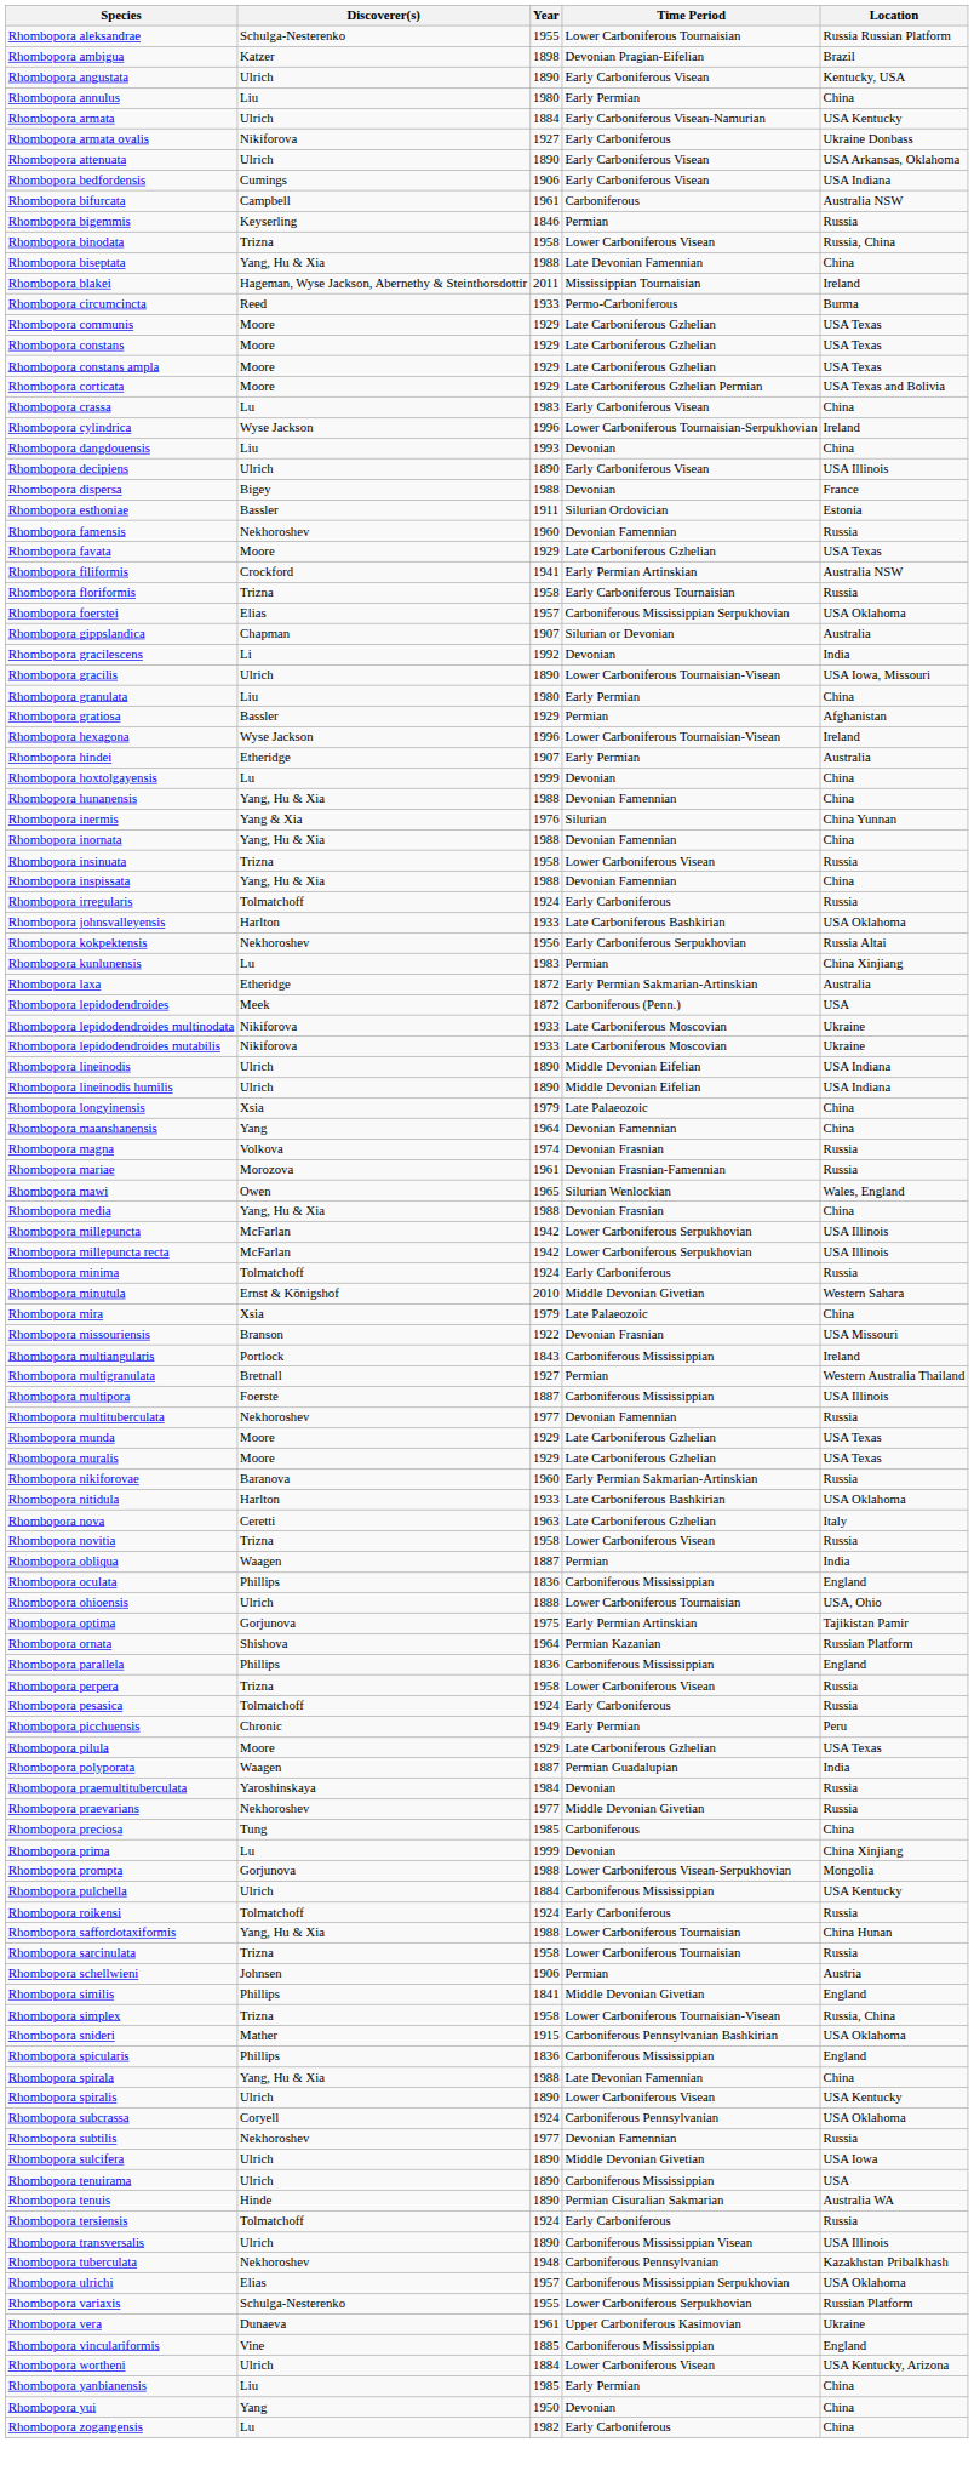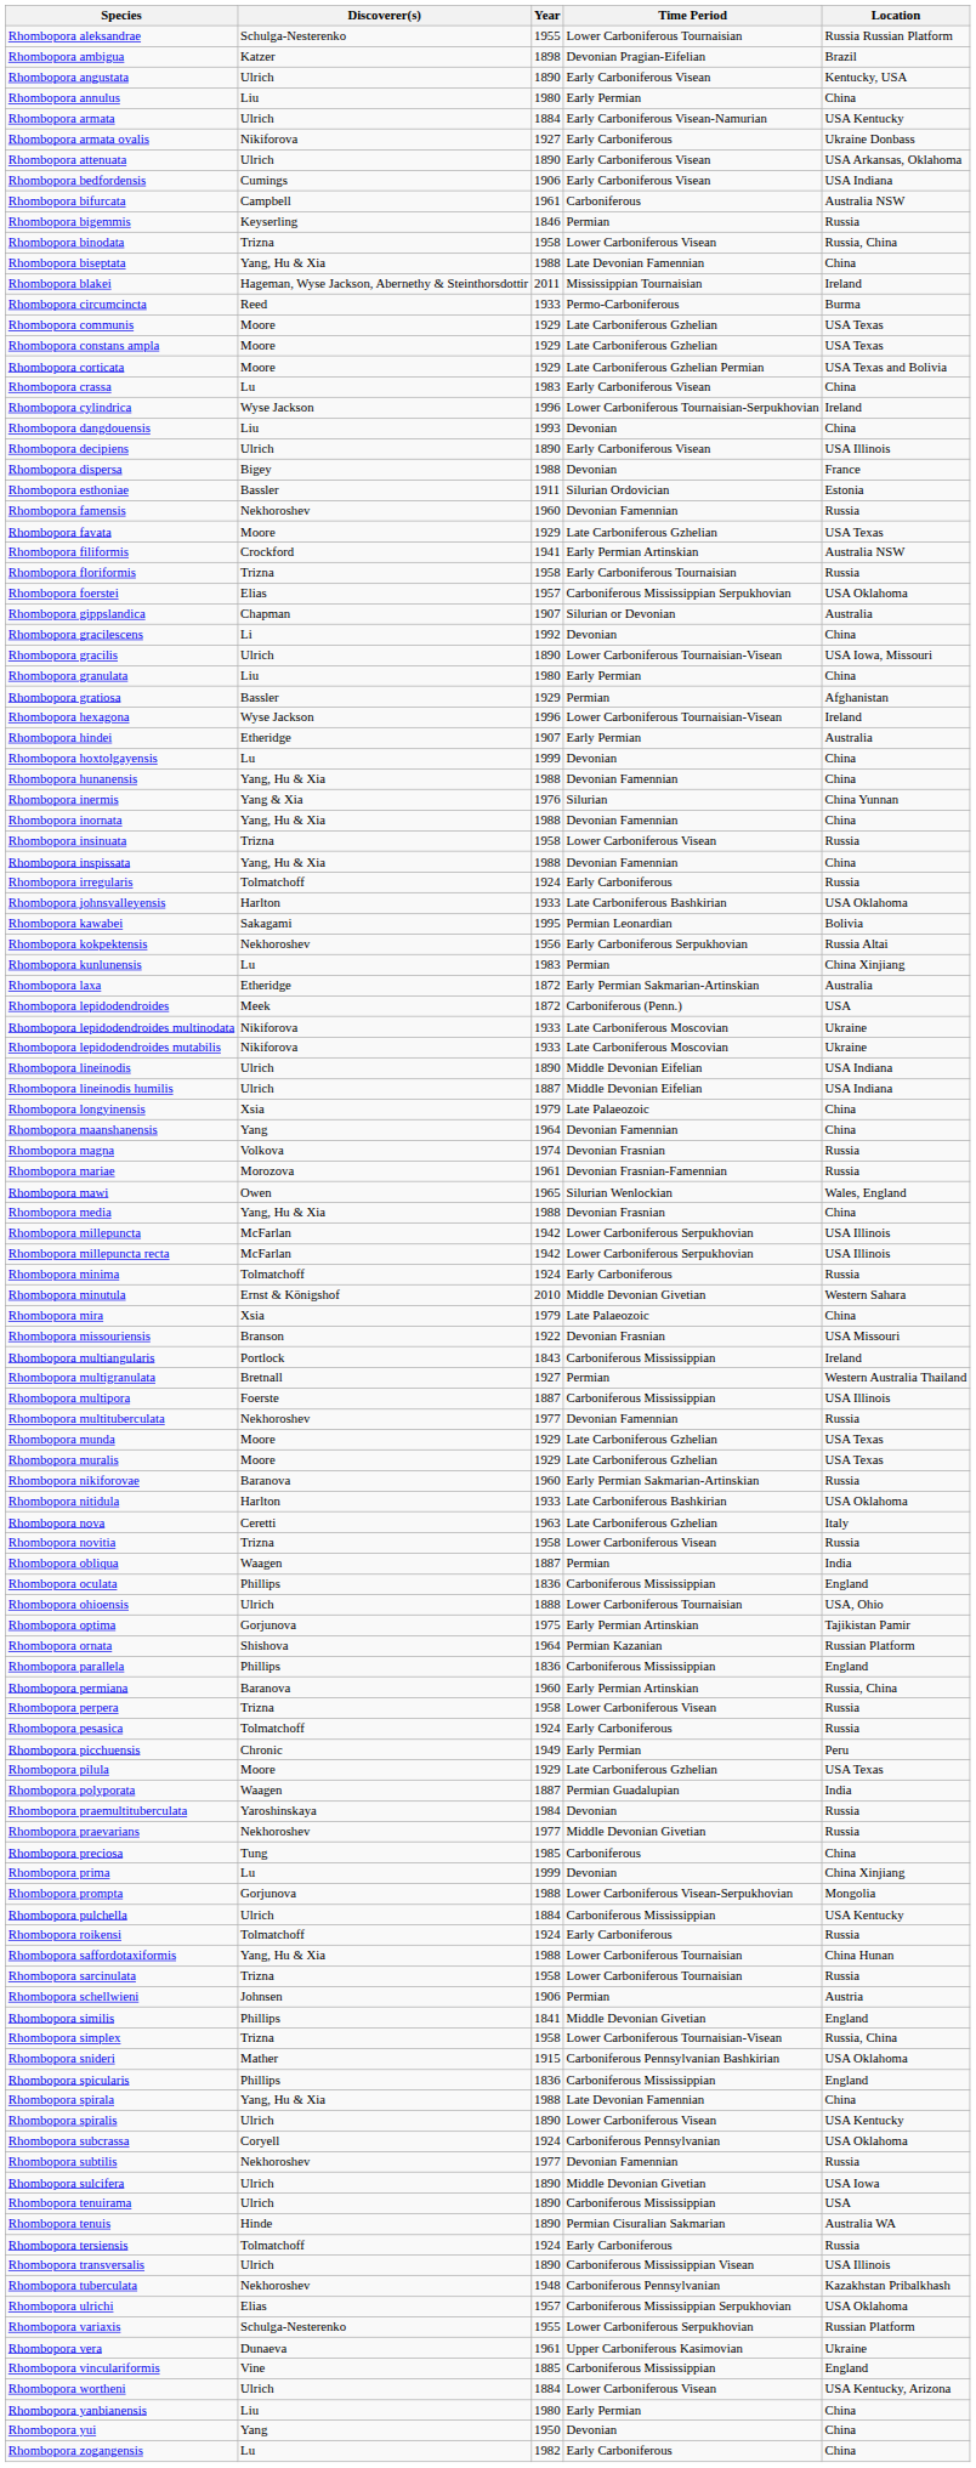- row: Rhombopora constans | Moore | 1929 | Late Carboniferous Gzhelian | USA Texas
Rhombopora gracilescens | Location: India -> China
+ row: Rhombopora kawabei | Sakagami | 1995 | Permian Leonardian | Bolivia
Rhombopora lineinodis humilis | Year: 1890 -> 1887
+ row: Rhombopora permiana | Baranova | 1960 | Early Permian Artinskian | Russia, China
Rhombopora yanbianensis | Year: 1985 -> 1980
